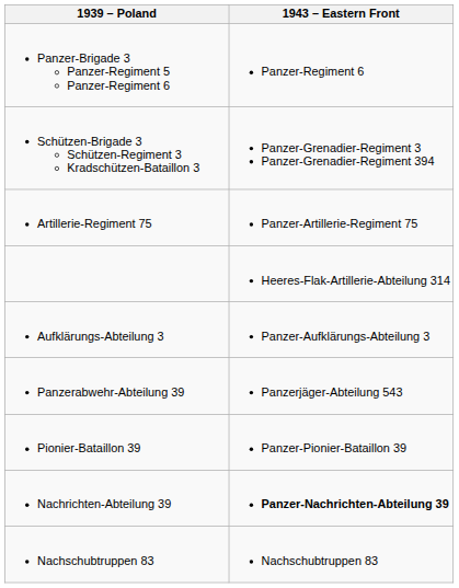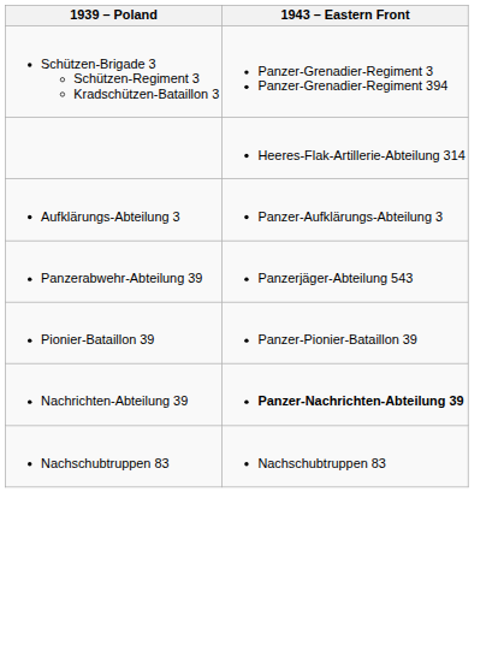- row: Panzer-Brigade 3 Panzer-Regiment 5 Panzer-Regiment 6 | Panzer-Regiment 6
- row: Artillerie-Regiment 75 | Panzer-Artillerie-Regiment 75
